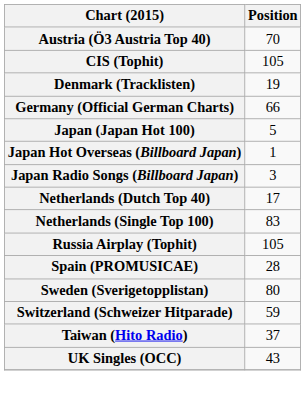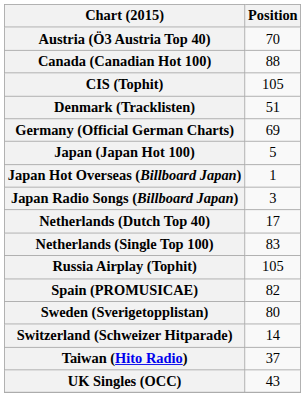+ row: Canada (Canadian Hot 100) | 88
Denmark (Tracklisten) | Position: 19 -> 51
Germany (Official German Charts) | Position: 66 -> 69
Spain (PROMUSICAE) | Position: 28 -> 82
Switzerland (Schweizer Hitparade) | Position: 59 -> 14
